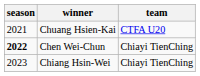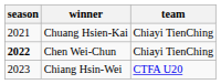Chuang Hsien-Kai | team: CTFA U20 -> Chiayi TienChing
Chiang Hsin-Wei | team: Chiayi TienChing -> CTFA U20
